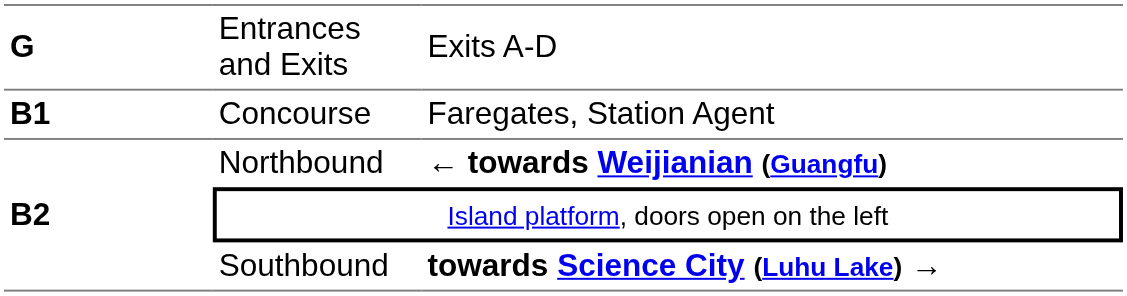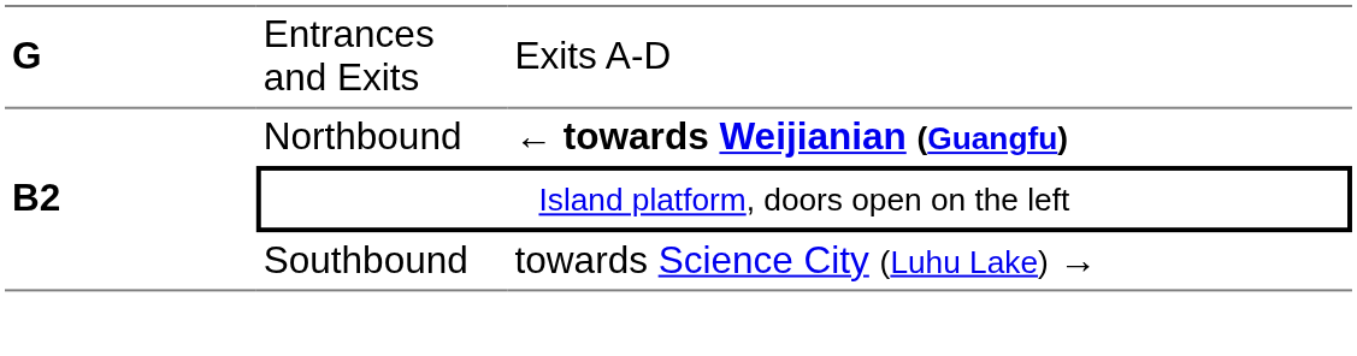- row: B1 | Concourse | Faregates, Station Agent
Southbound | column 3: bold -> normal
